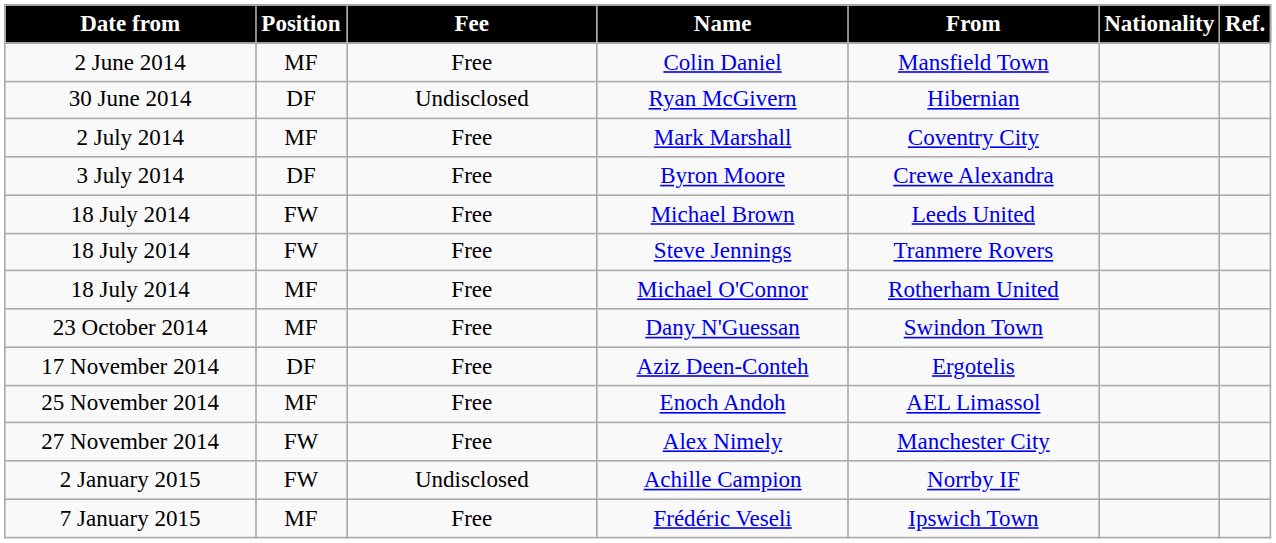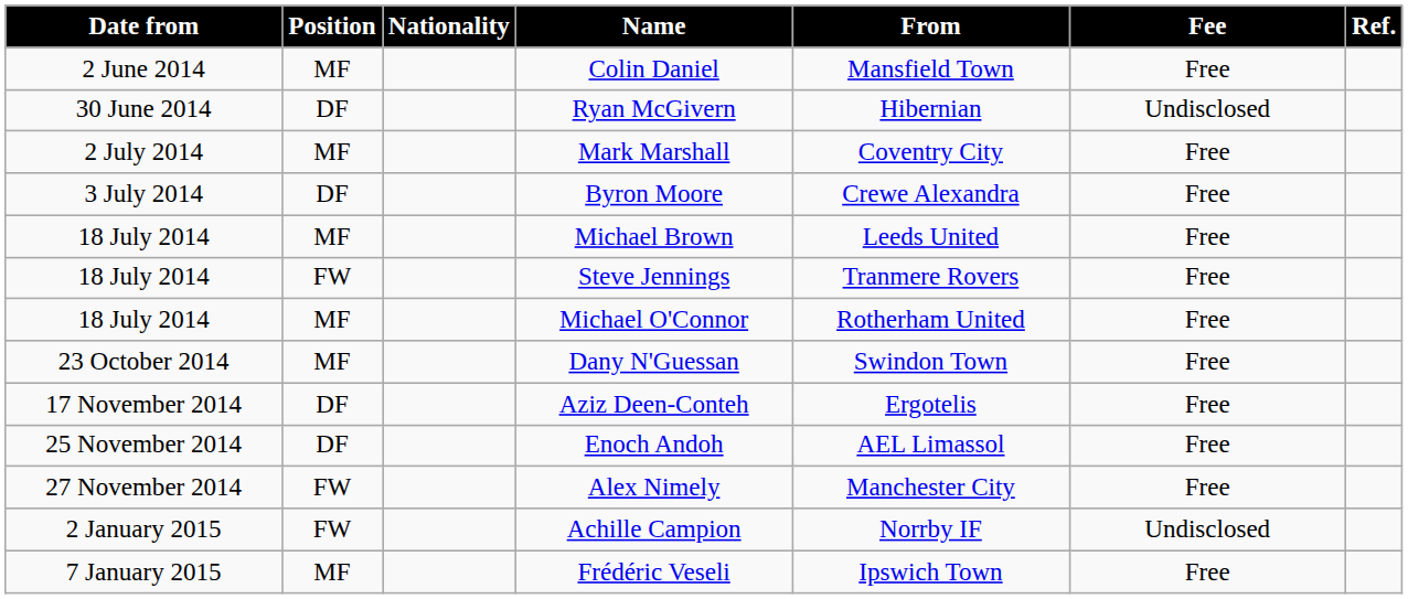columns swapped: Nationality <-> Fee
Michael Brown | Position: FW -> MF
Enoch Andoh | Position: MF -> DF
